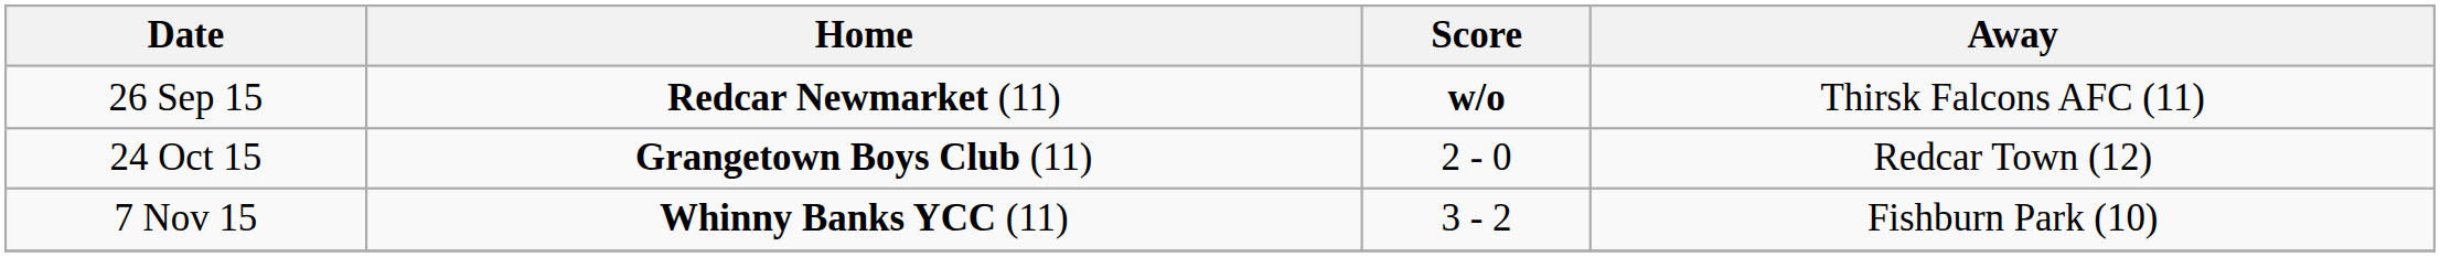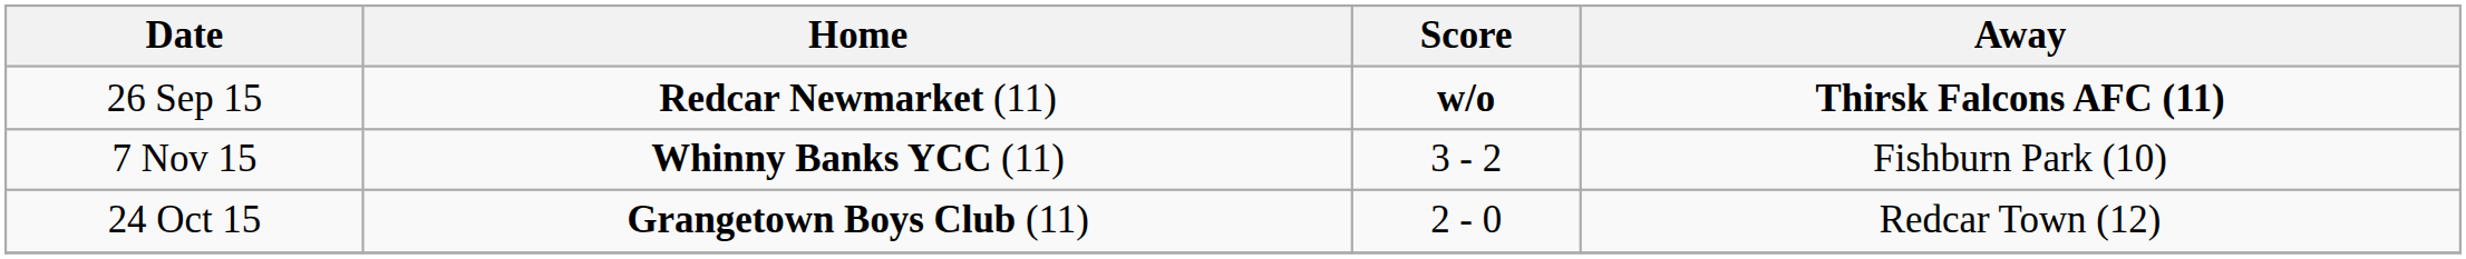26 Sep 15 | Away: normal -> bold
rows swapped: 24 Oct 15 <-> 7 Nov 15
